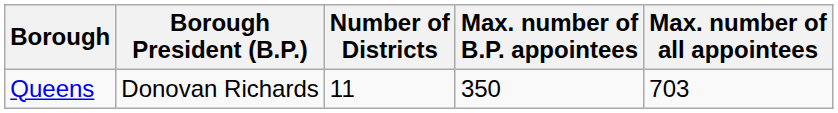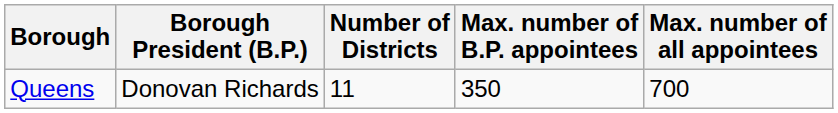Queens | Max. number of all appointees: 703 -> 700
